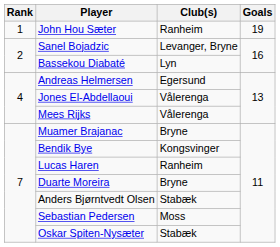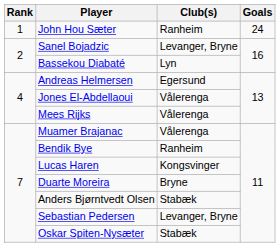John Hou Sæter | Goals: 19 -> 24
Muamer Brajanac | Club(s): Bryne -> Vålerenga
Bendik Bye | Club(s): Kongsvinger -> Ranheim
Lucas Haren | Club(s): Ranheim -> Kongsvinger
Sebastian Pedersen | Club(s): Moss -> Levanger, Bryne
